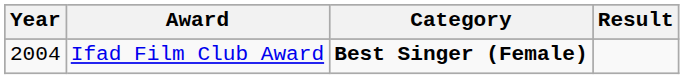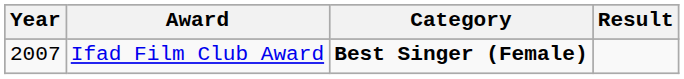Ifad Film Club Award | Year: 2004 -> 2007
